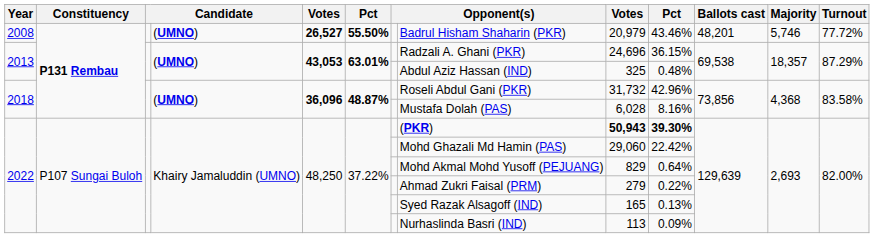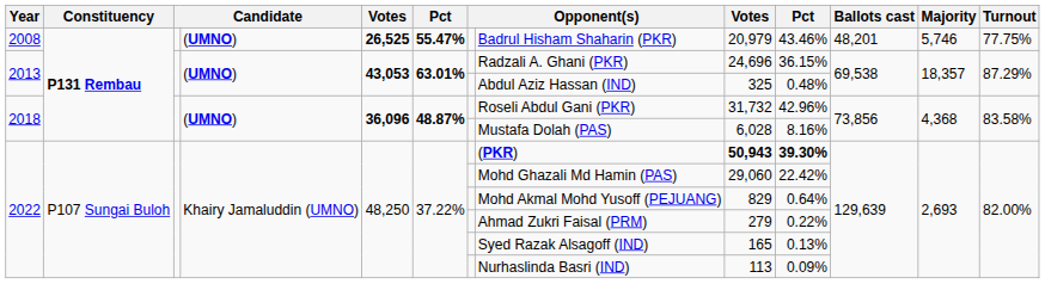2008 | column 5: 26,527 -> 26,525
2008 | column 6: 55.50% -> 55.47%
2008 | Turnout: 77.72% -> 77.75%
